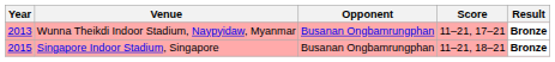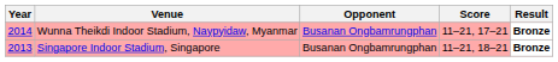Wunna Theikdi Indoor Stadium, Naypyidaw, Myanmar | Year: 2013 -> 2014
Singapore Indoor Stadium, Singapore | Year: 2015 -> 2013
